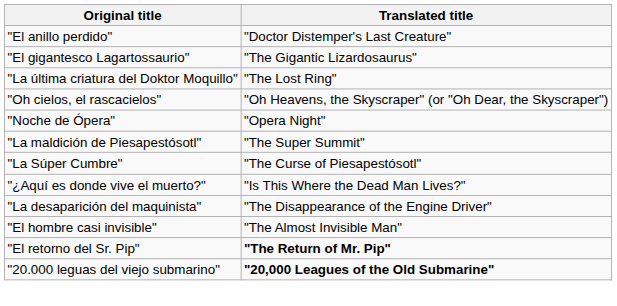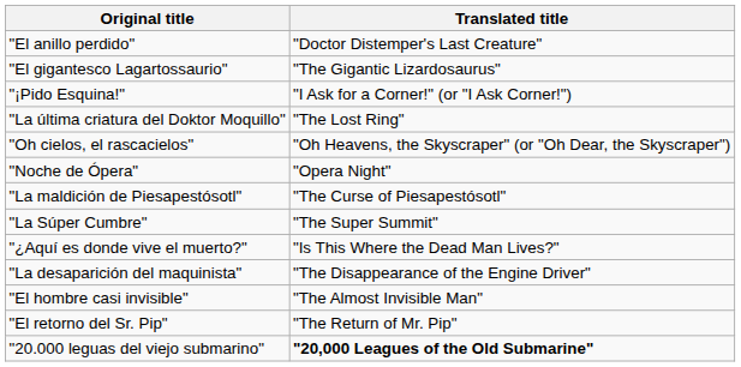+ row: "¡Pido Esquina!" | "I Ask for a Corner!" (or "I Ask Corner!")
"La maldición de Piesapestósotl" | Translated title: "The Super Summit" -> "The Curse of Piesapestósotl"
"La Súper Cumbre" | Translated title: "The Curse of Piesapestósotl" -> "The Super Summit"
"El retorno del Sr. Pip" | Translated title: bold -> normal
